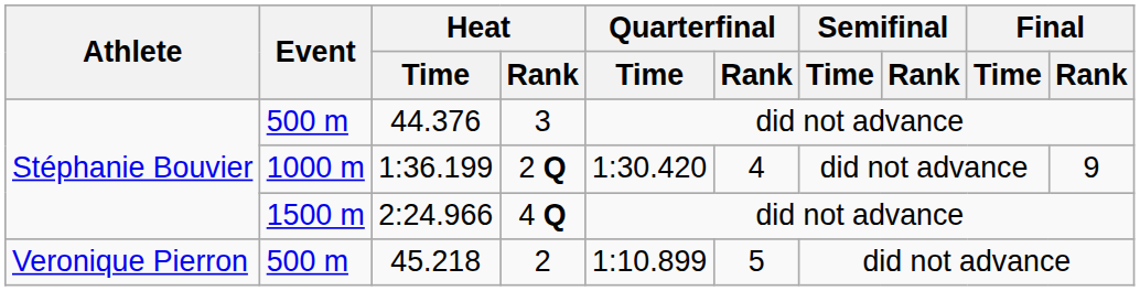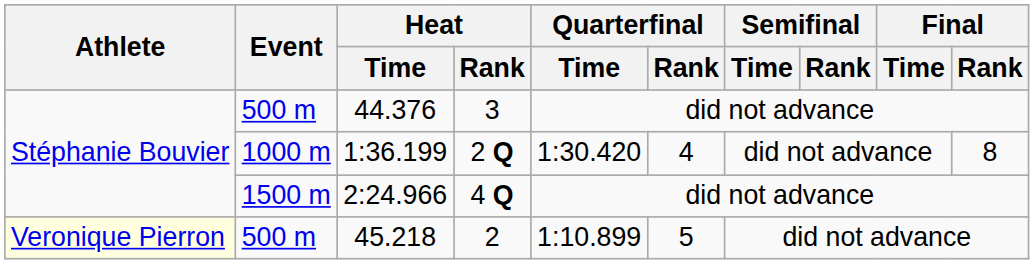1:36.199 | Final / Rank: 9 -> 8
45.218 | Athlete: no background -> lightyellow background
